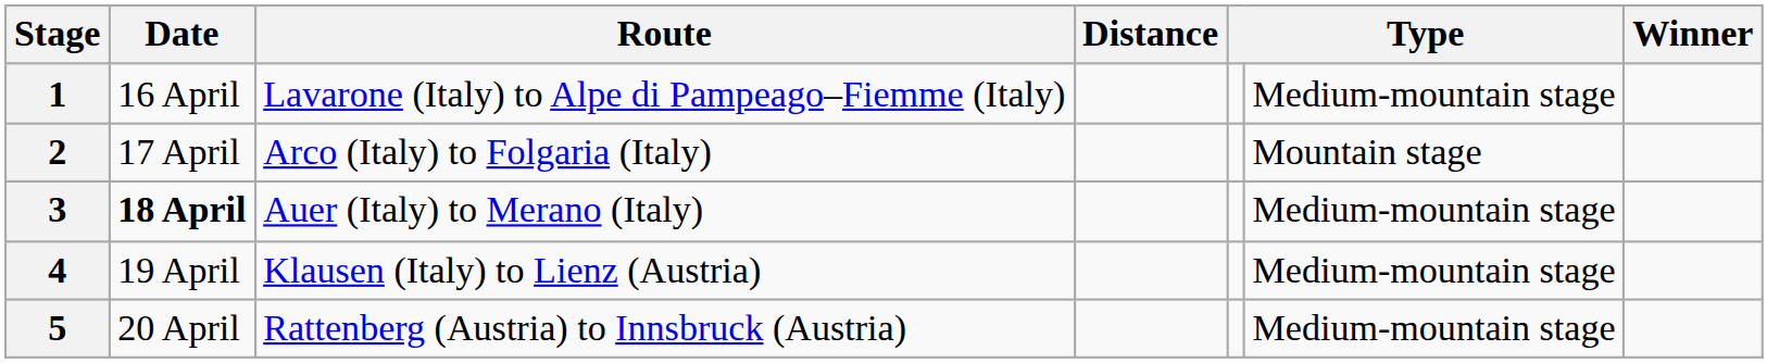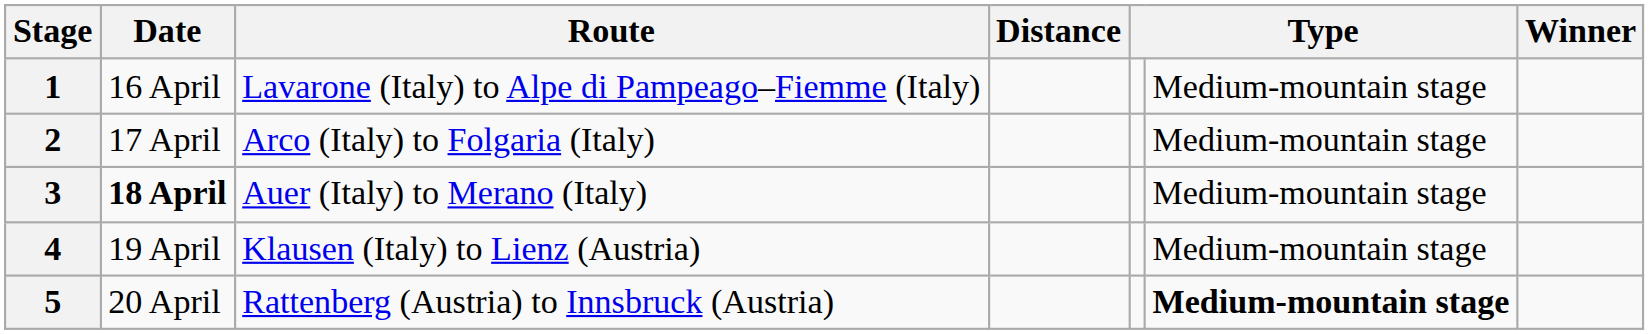2 | column 6: Mountain stage -> Medium-mountain stage
5 | column 6: normal -> bold
